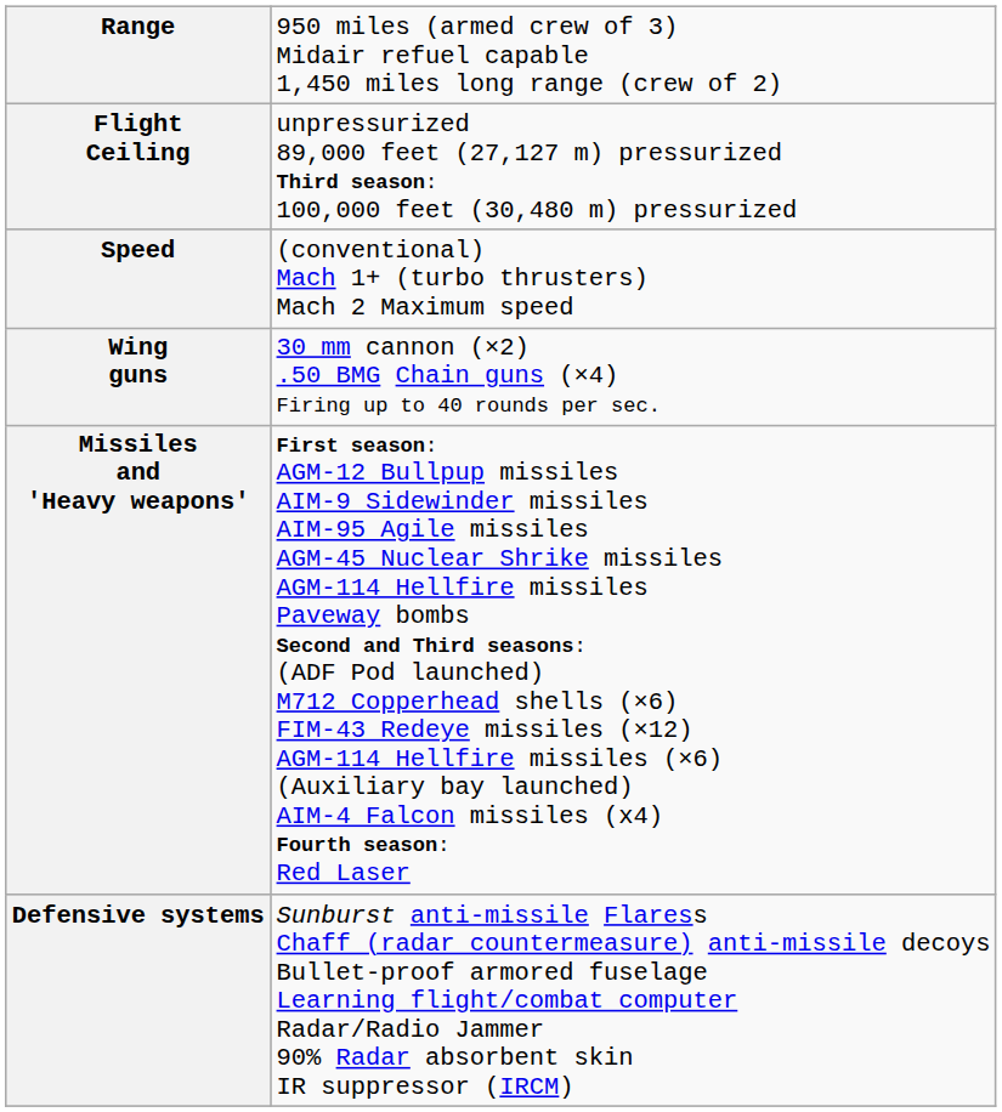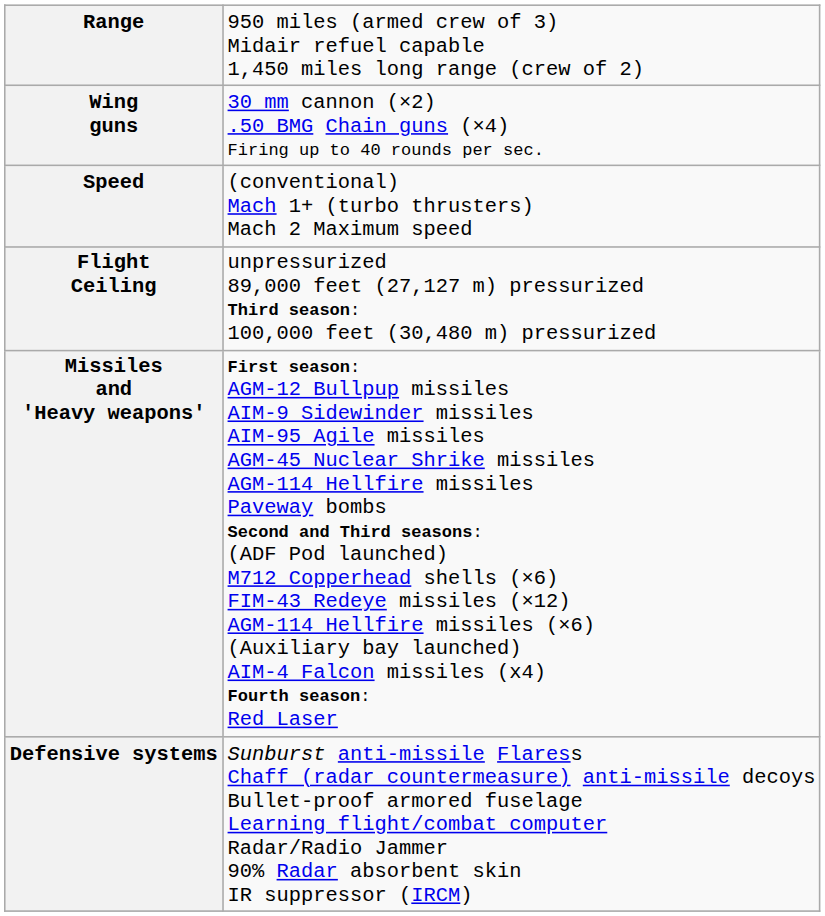rows swapped: Flight Ceiling <-> Wing guns
